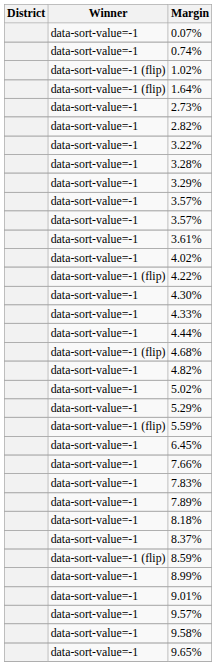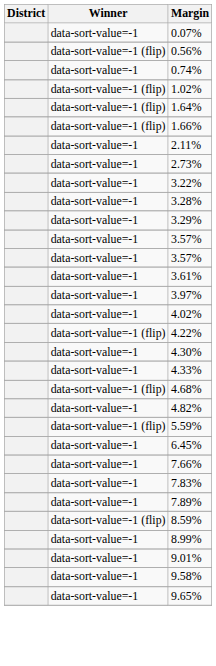+ row: data-sort-value=-1 (flip) | 0.56%
+ row: data-sort-value=-1 (flip) | 1.66%
+ row: data-sort-value=-1 | 2.11%
- row: data-sort-value=-1 | 2.82%
+ row: data-sort-value=-1 | 3.97%
- row: data-sort-value=-1 | 4.44%
- row: data-sort-value=-1 | 5.02%
- row: data-sort-value=-1 | 5.29%
- row: data-sort-value=-1 | 8.18%
- row: data-sort-value=-1 | 8.37%
- row: data-sort-value=-1 | 9.57%
